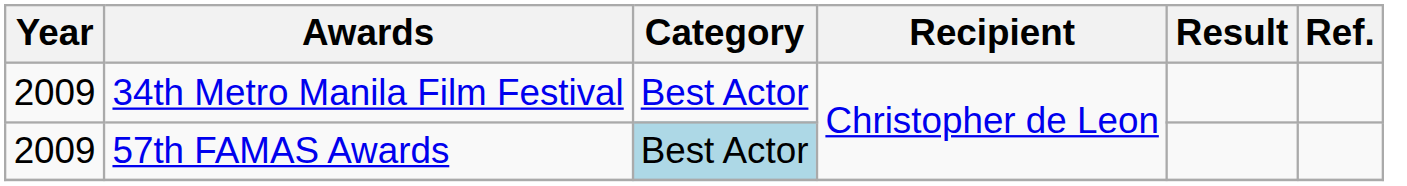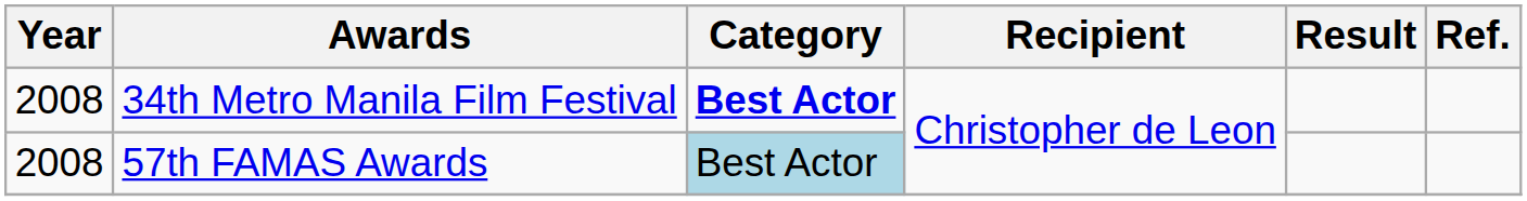34th Metro Manila Film Festival | Year: 2009 -> 2008
34th Metro Manila Film Festival | Category: normal -> bold
57th FAMAS Awards | Year: 2009 -> 2008
